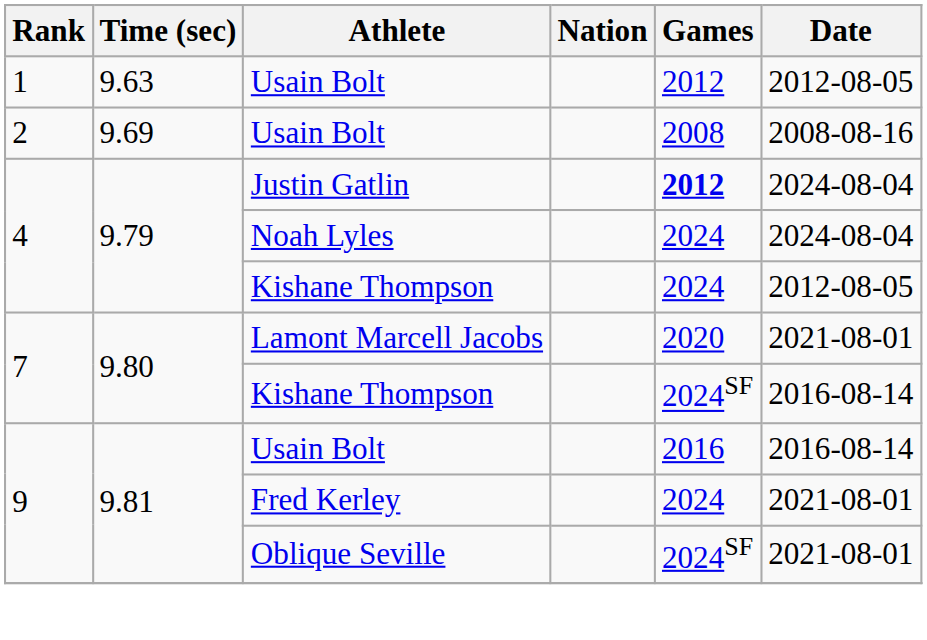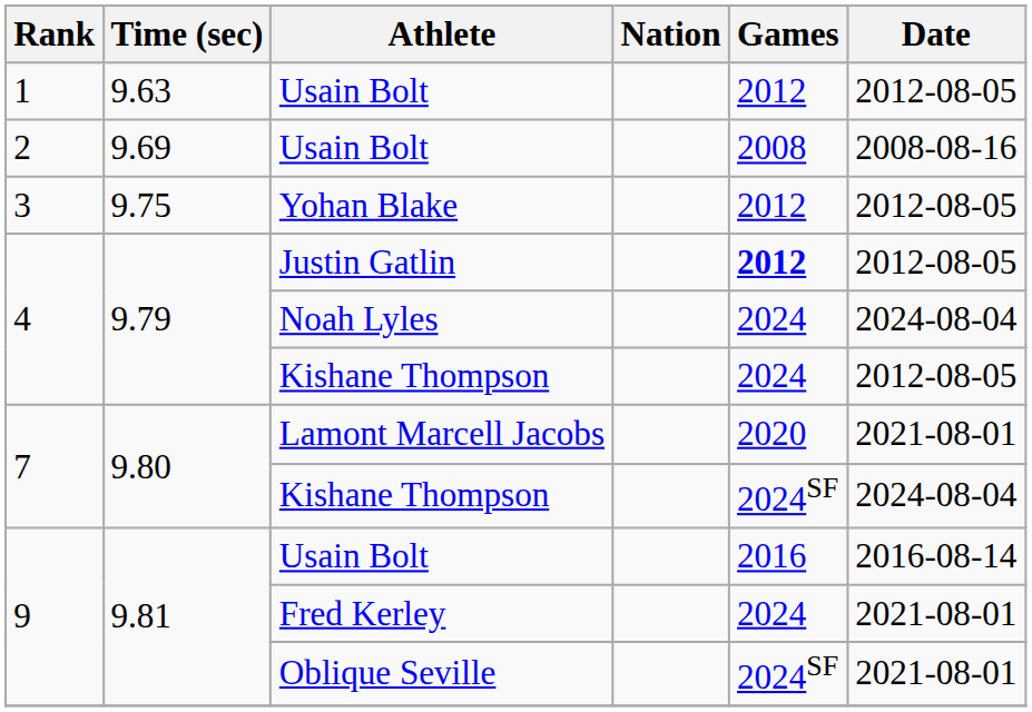+ row: 3 | 9.75 | Yohan Blake | 2012 | 2012-08-05
Justin Gatlin | Date: 2024-08-04 -> 2012-08-05
7 / Kishane Thompson | Date: 2016-08-14 -> 2024-08-04
